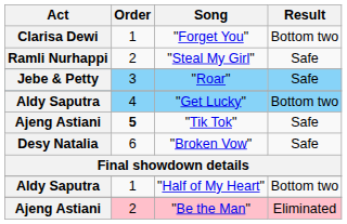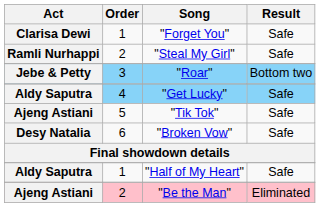"Forget You" | Result: Bottom two -> Safe
"Roar" | Result: Safe -> Bottom two
"Get Lucky" | Result: Bottom two -> Safe
"Tik Tok" | Order: bold -> normal
"Half of My Heart" | Result: Bottom two -> Safe
